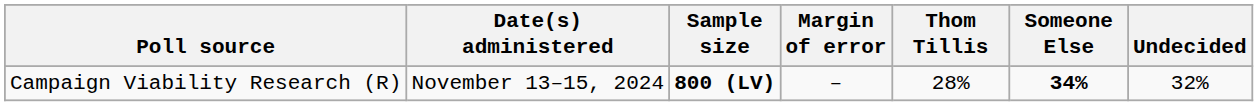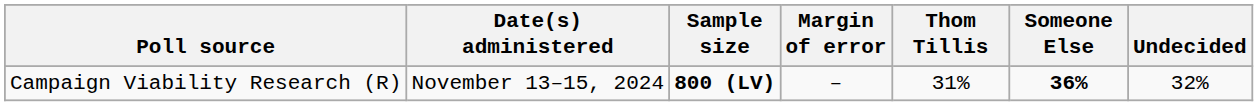Campaign Viability Research (R) | Thom Tillis: 28% -> 31%
Campaign Viability Research (R) | Someone Else: 34% -> 36%
